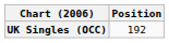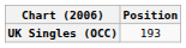UK Singles (OCC) | Position: 192 -> 193
